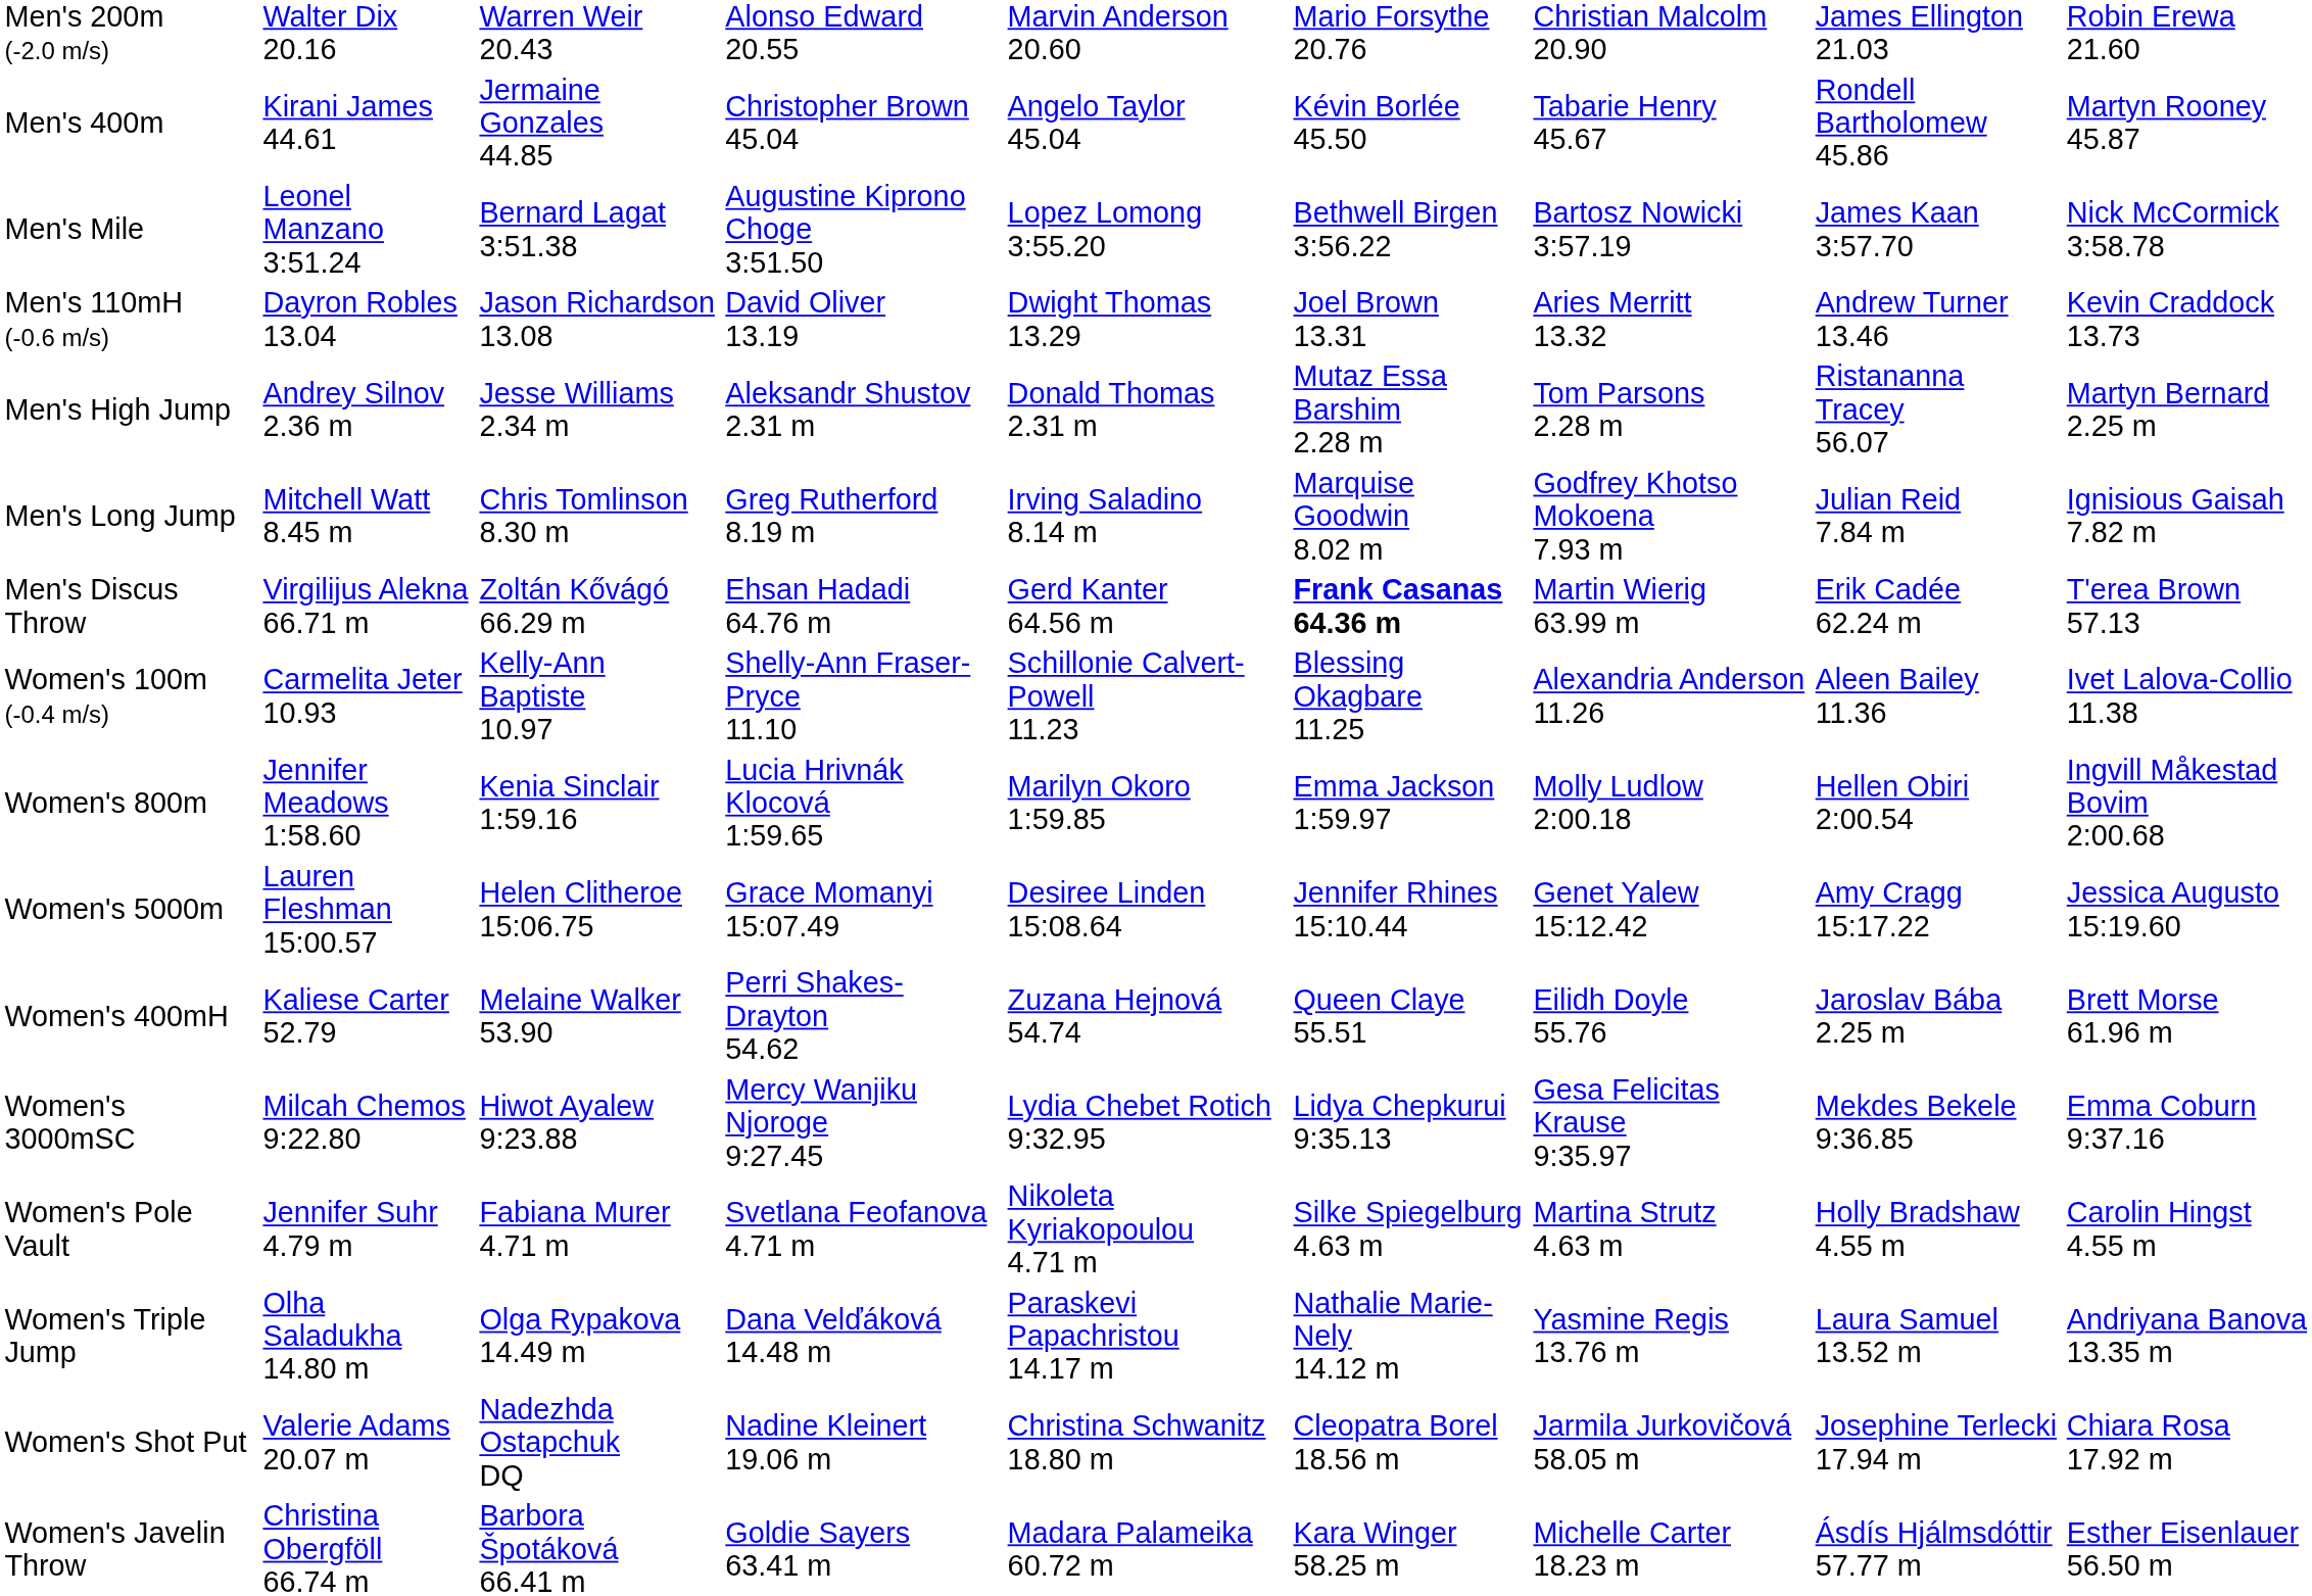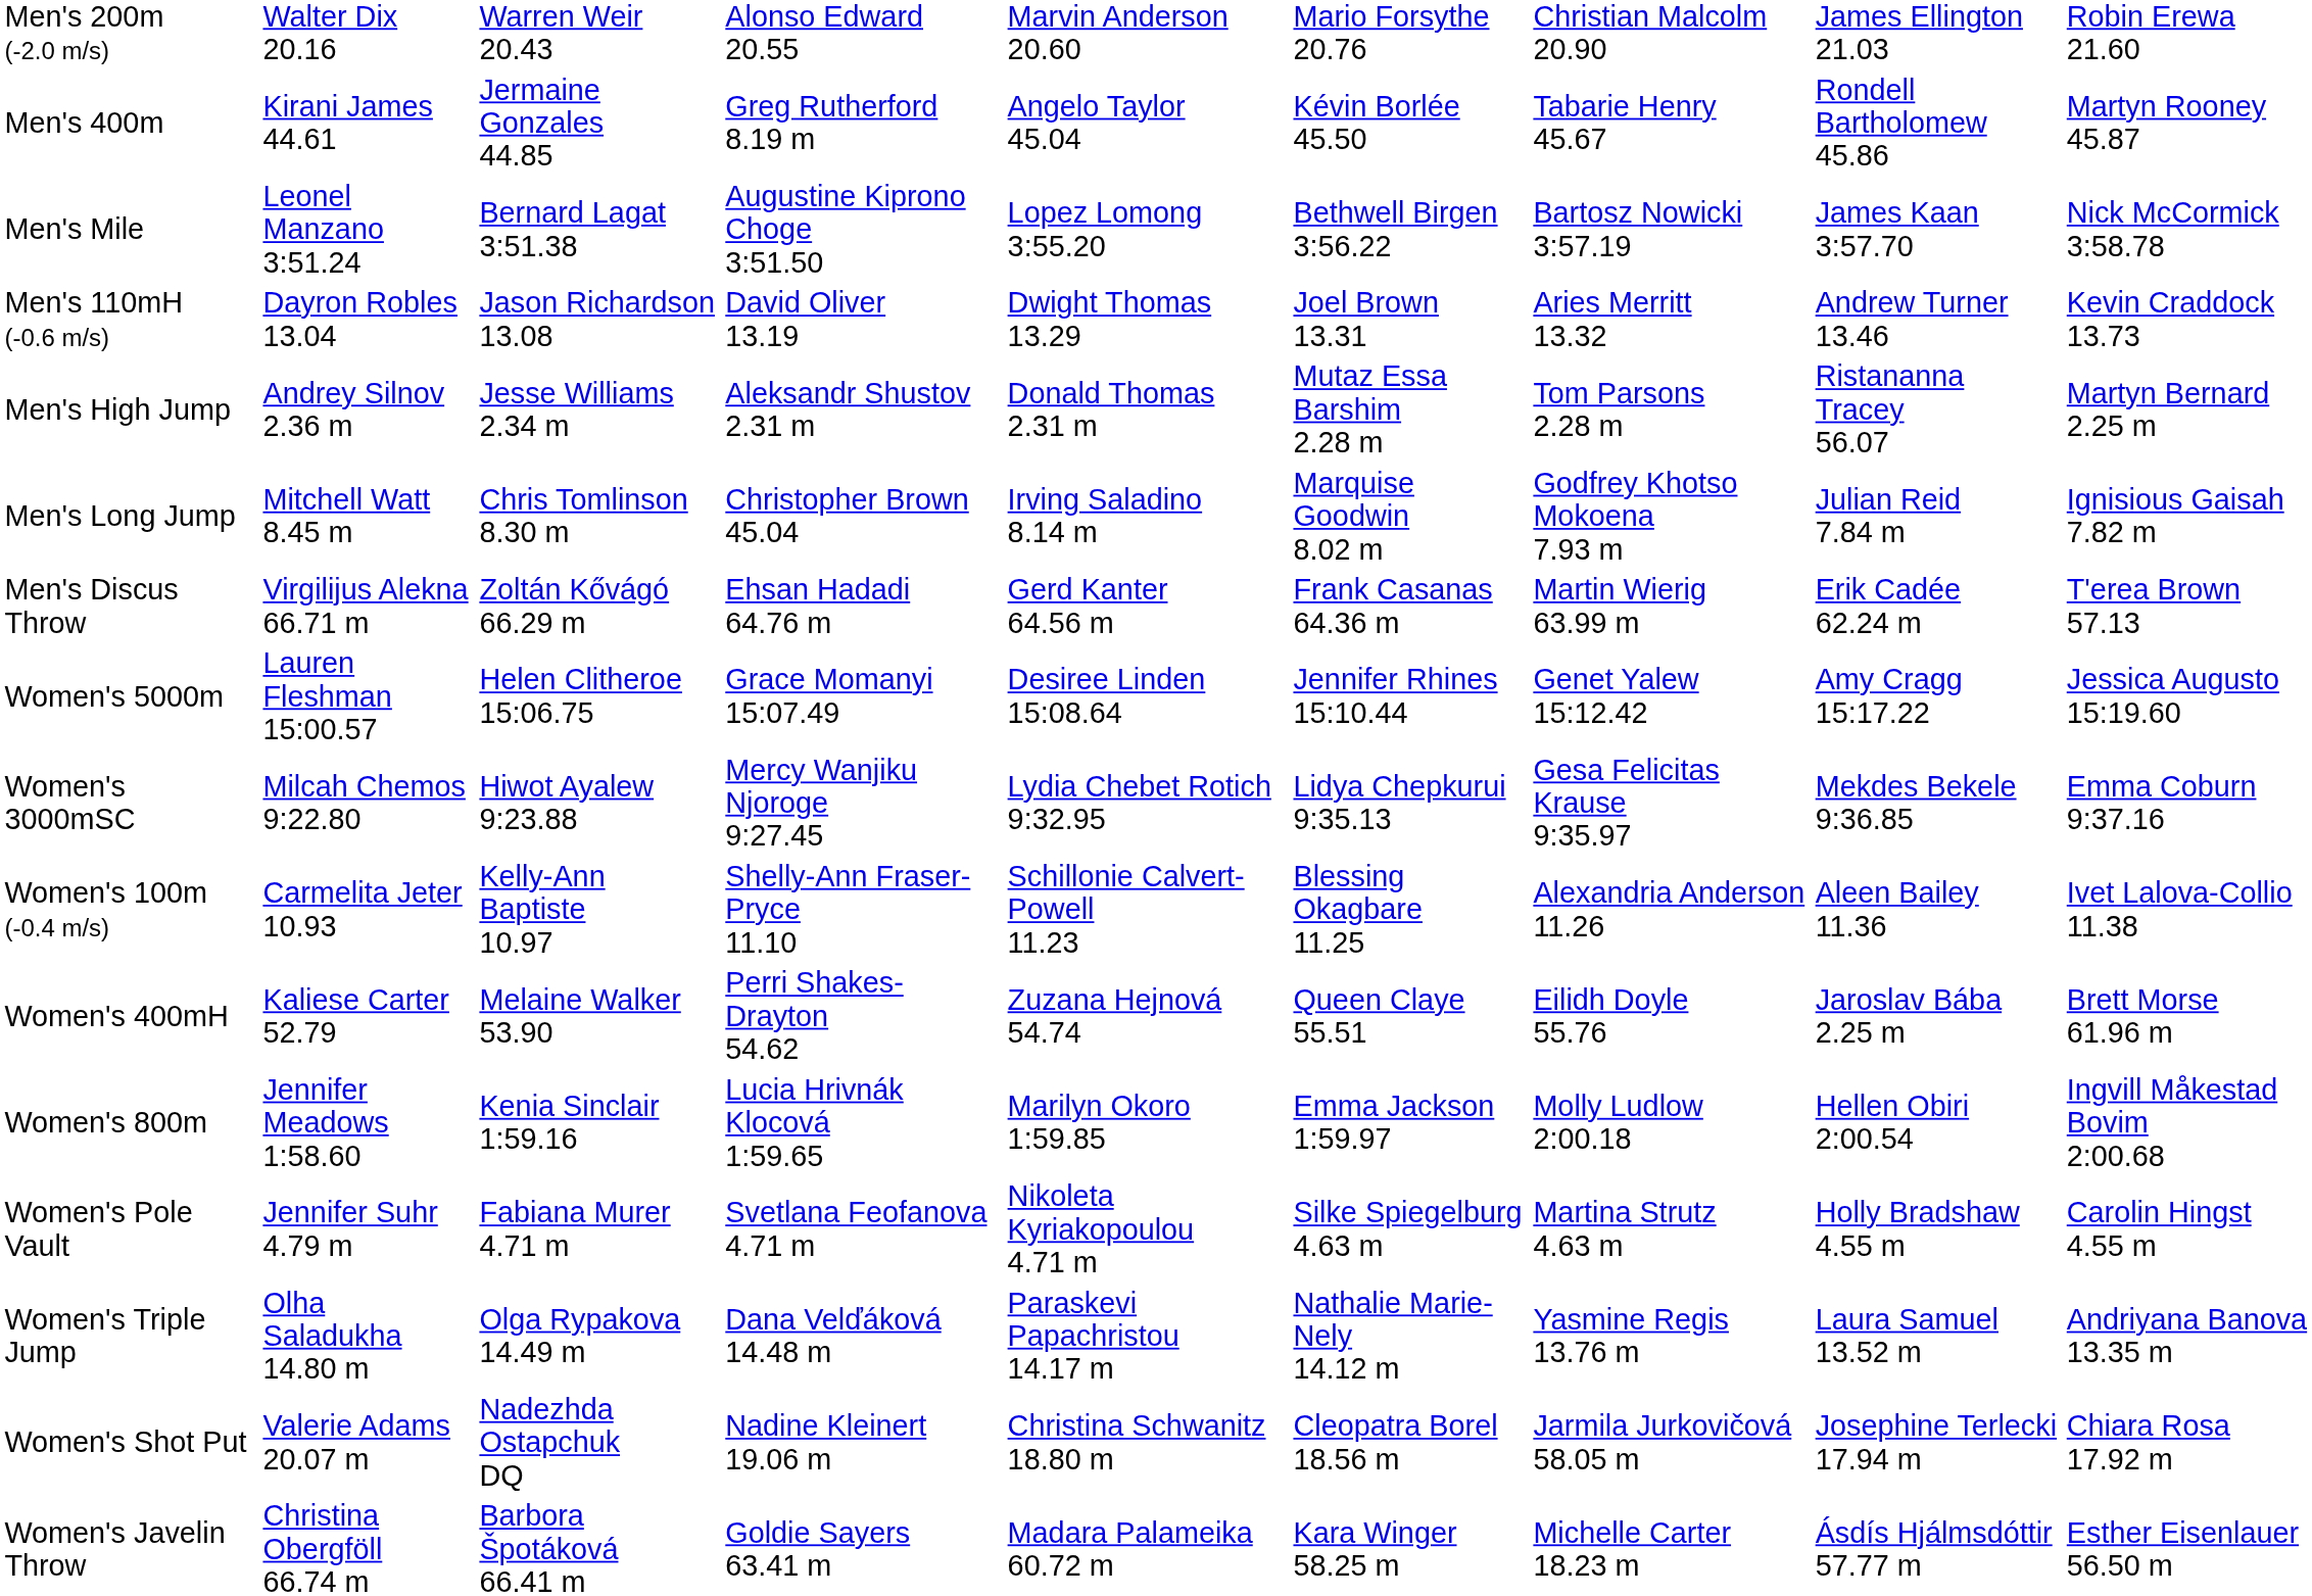Men's 400m | column 4: Christopher Brown 45.04 -> Greg Rutherford 8.19 m
Men's Long Jump | column 4: Greg Rutherford 8.19 m -> Christopher Brown 45.04
Men's Discus Throw | column 6: bold -> normal
rows swapped: Women's 100m (-0.4 m/s) <-> Women's 5000m
rows swapped: Women's 800m <-> Women's 3000mSC
